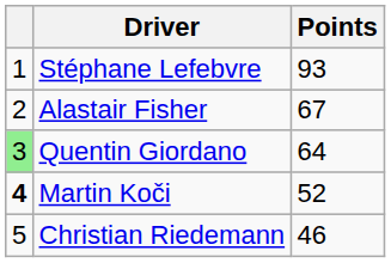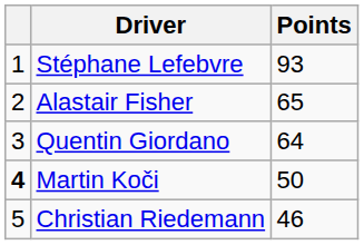Alastair Fisher | Points: 67 -> 65
Quentin Giordano | column 1: lightgreen background -> no background
Martin Koči | Points: 52 -> 50
